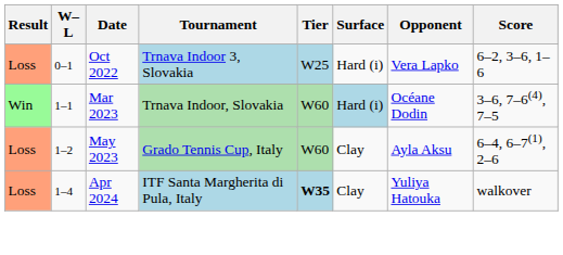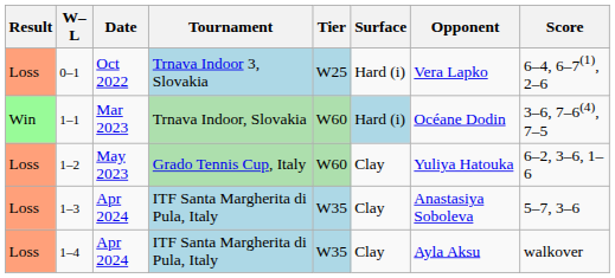0–1 | Score: 6–2, 3–6, 1–6 -> 6–4, 6–7(1), 2–6
1–2 | Opponent: Ayla Aksu -> Yuliya Hatouka
1–2 | Score: 6–4, 6–7(1), 2–6 -> 6–2, 3–6, 1–6
+ row: Loss | 1–3 | Apr 2024 | ITF Santa Margherita di Pula, Italy | W35 | Clay | Anastasiya Soboleva | 5–7, 3–6
1–4 | Tier: bold -> normal
1–4 | Opponent: Yuliya Hatouka -> Ayla Aksu
